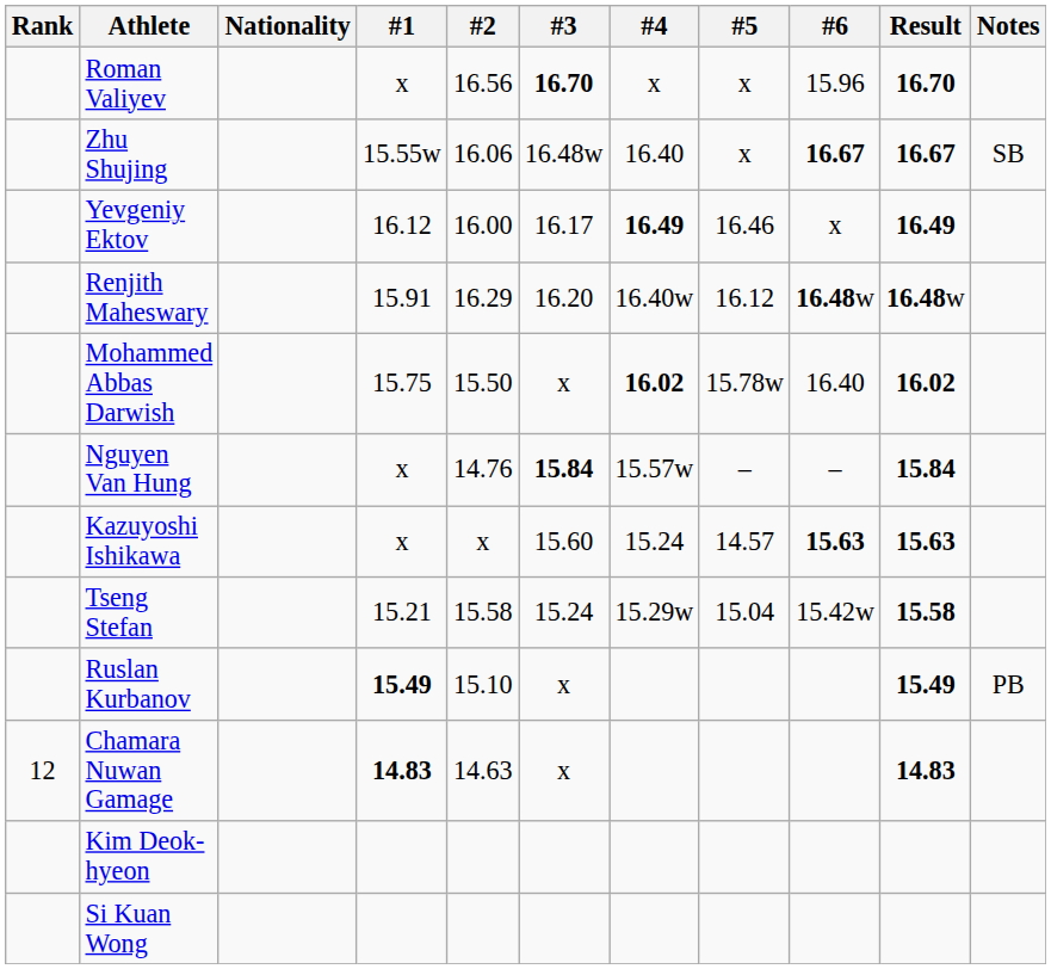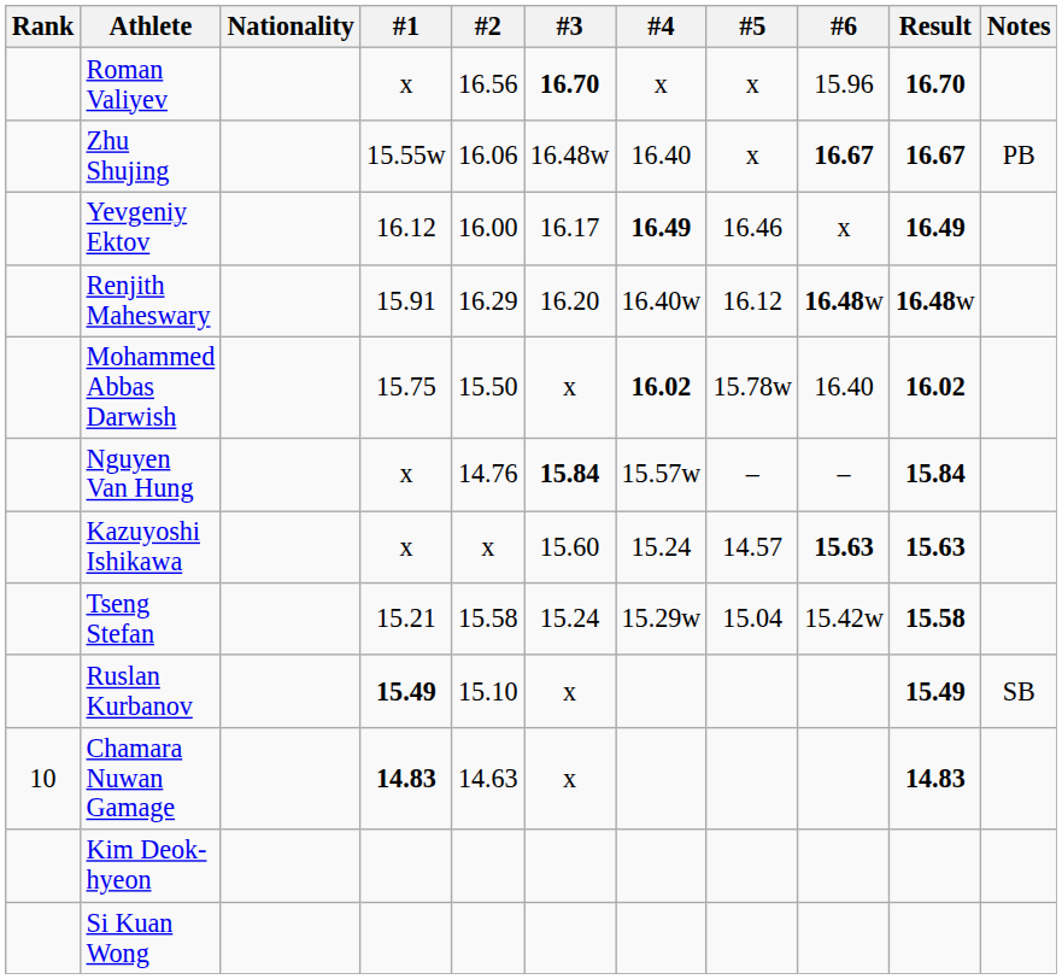Zhu Shujing | Notes: SB -> PB
Ruslan Kurbanov | Notes: PB -> SB
Chamara Nuwan Gamage | Rank: 12 -> 10
